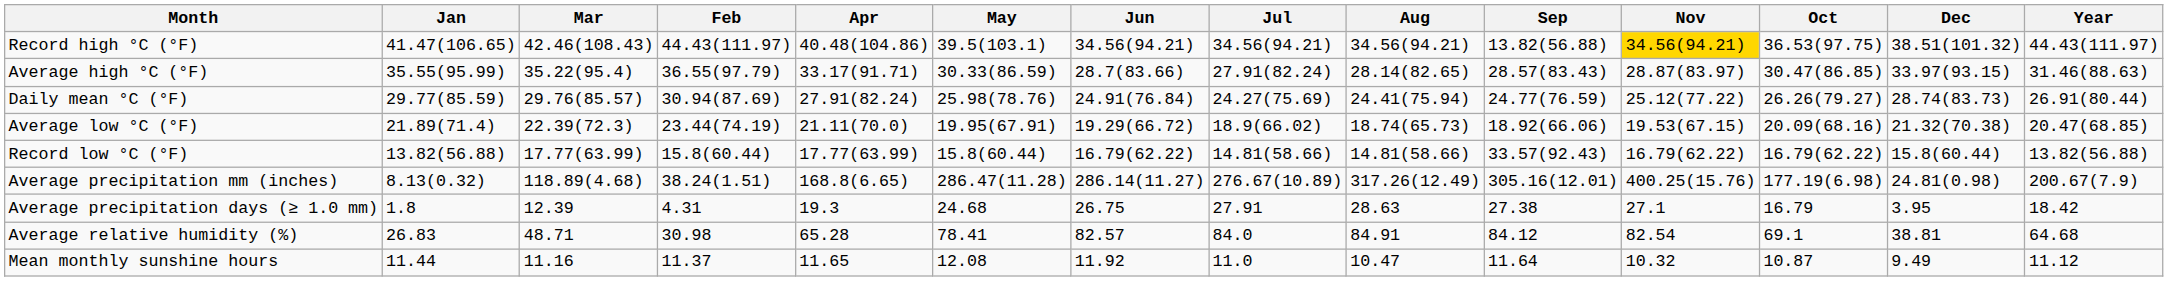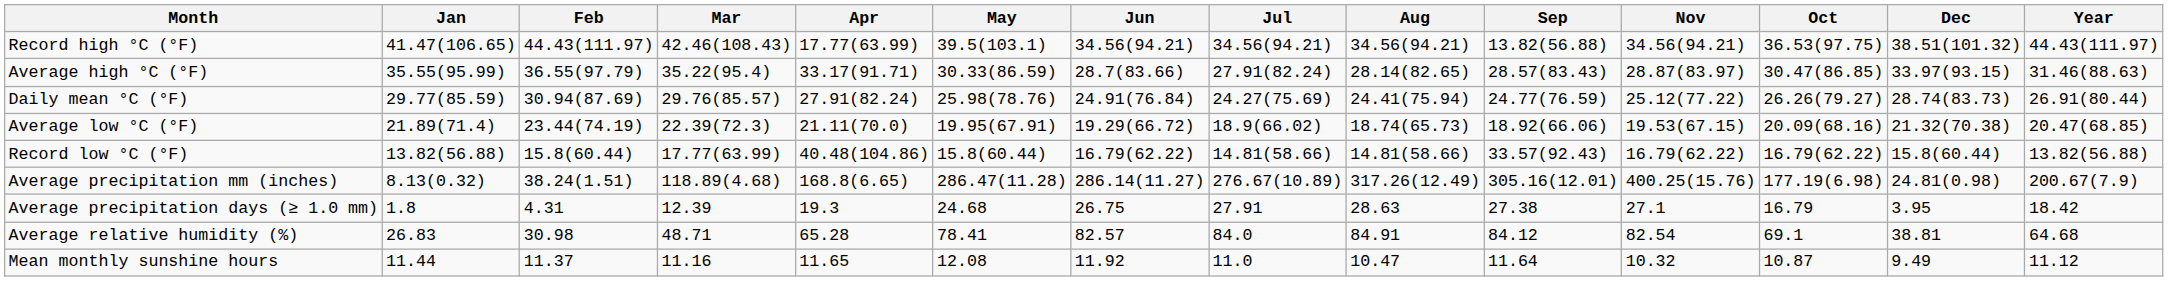columns swapped: Feb <-> Mar
Record high °C (°F) | Apr: 40.48(104.86) -> 17.77(63.99)
Record high °C (°F) | Nov: gold background -> no background
Record low °C (°F) | Apr: 17.77(63.99) -> 40.48(104.86)
